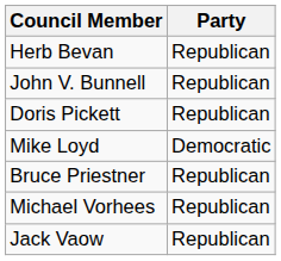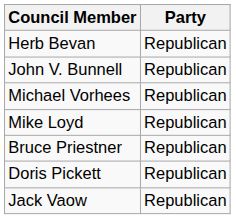rows swapped: Michael Vorhees <-> Doris Pickett
Mike Loyd | Party: Democratic -> Republican
